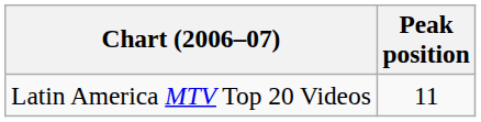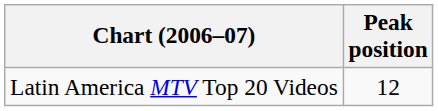Latin America MTV Top 20 Videos | Peak position: 11 -> 12
